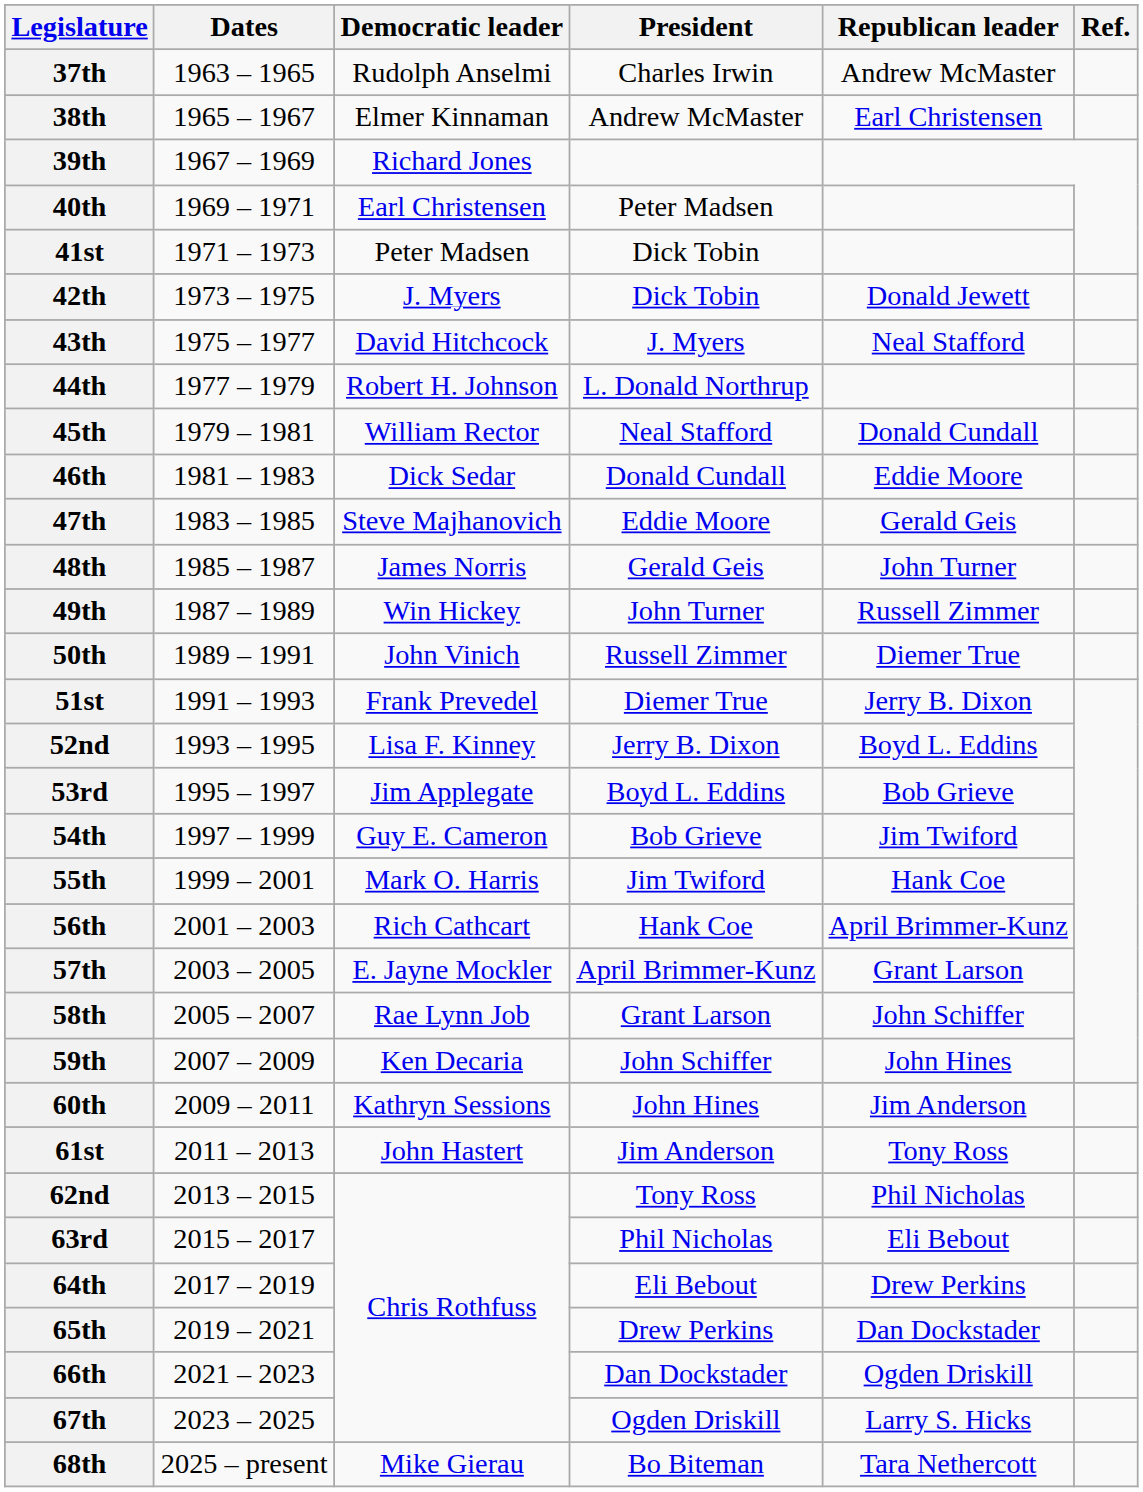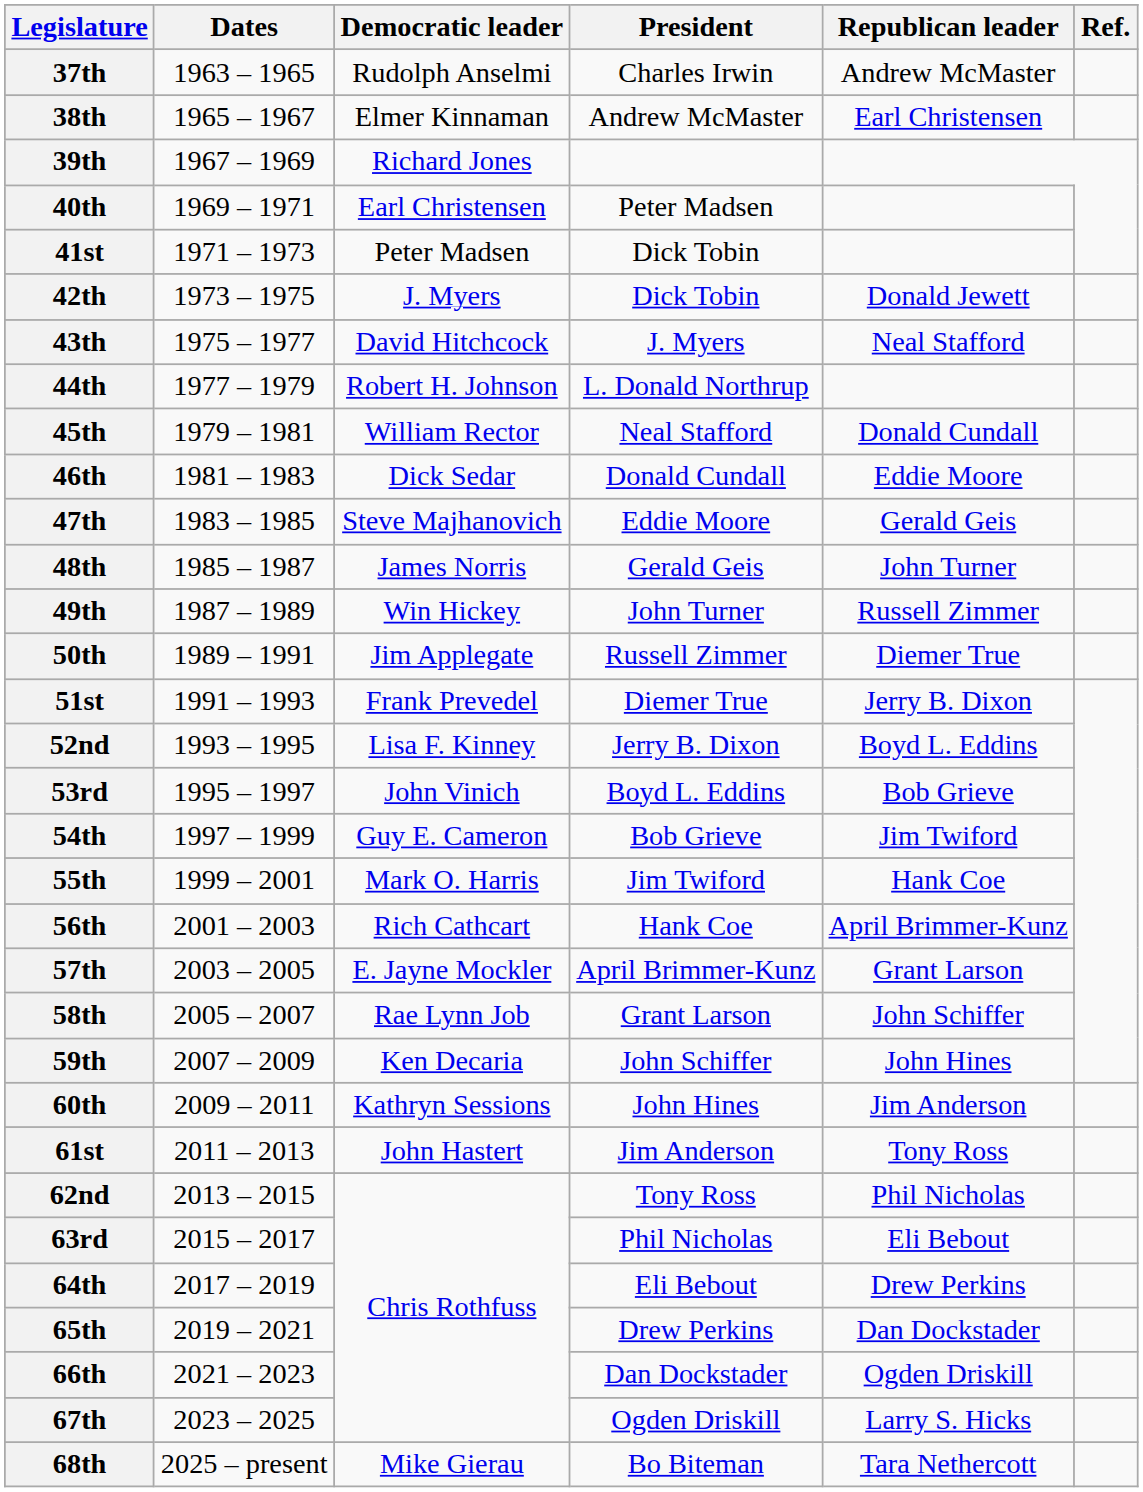50th | Democratic leader: John Vinich -> Jim Applegate
53rd | Democratic leader: Jim Applegate -> John Vinich
